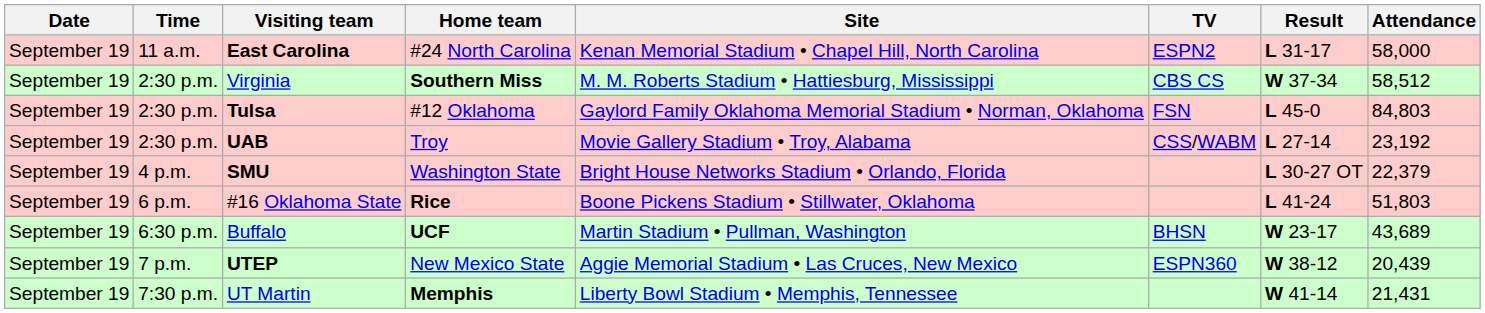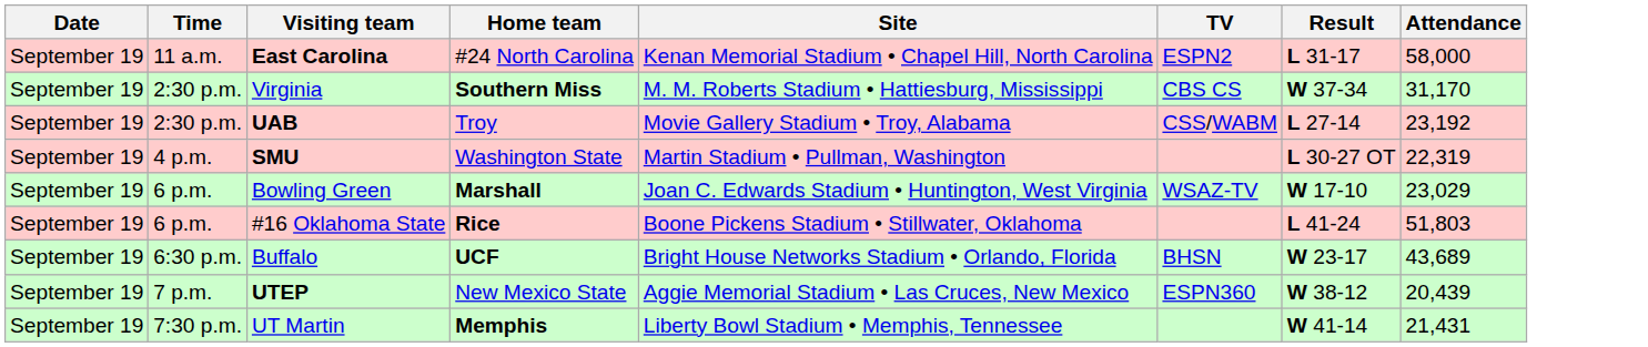Virginia | Attendance: 58,512 -> 31,170
- row: September 19 | 2:30 p.m. | Tulsa | #12 Oklahoma | Gaylord Family Oklahoma Memorial Stadium • Norman, Oklahoma | FSN | L 45-0 | 84,803
SMU | Site: Bright House Networks Stadium • Orlando, Florida -> Martin Stadium • Pullman, Washington
SMU | Attendance: 22,379 -> 22,319
+ row: September 19 | 6 p.m. | Bowling Green | Marshall | Joan C. Edwards Stadium • Huntington, West Virginia | WSAZ-TV | W 17-10 | 23,029
Buffalo | Site: Martin Stadium • Pullman, Washington -> Bright House Networks Stadium • Orlando, Florida
